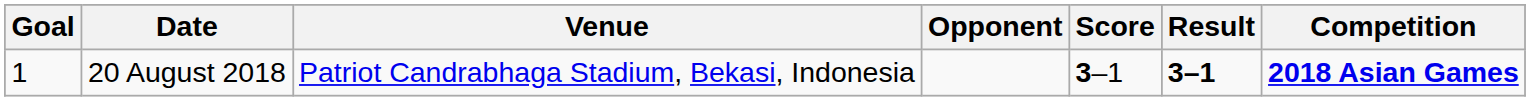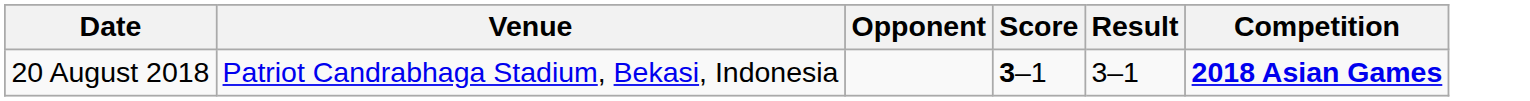- column: Goal | 1
20 August 2018 | Result: bold -> normal
